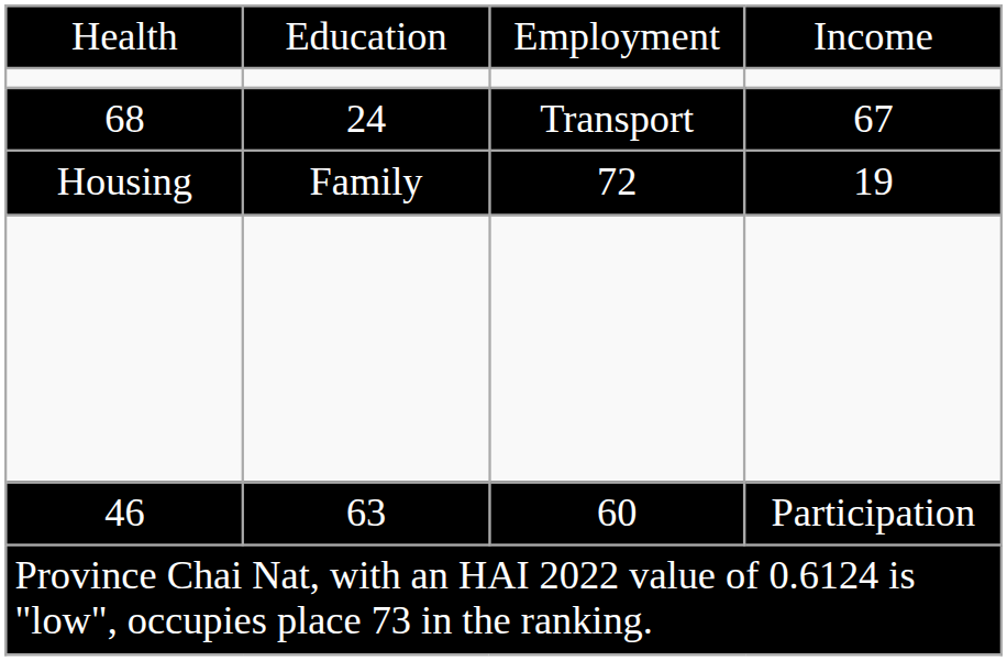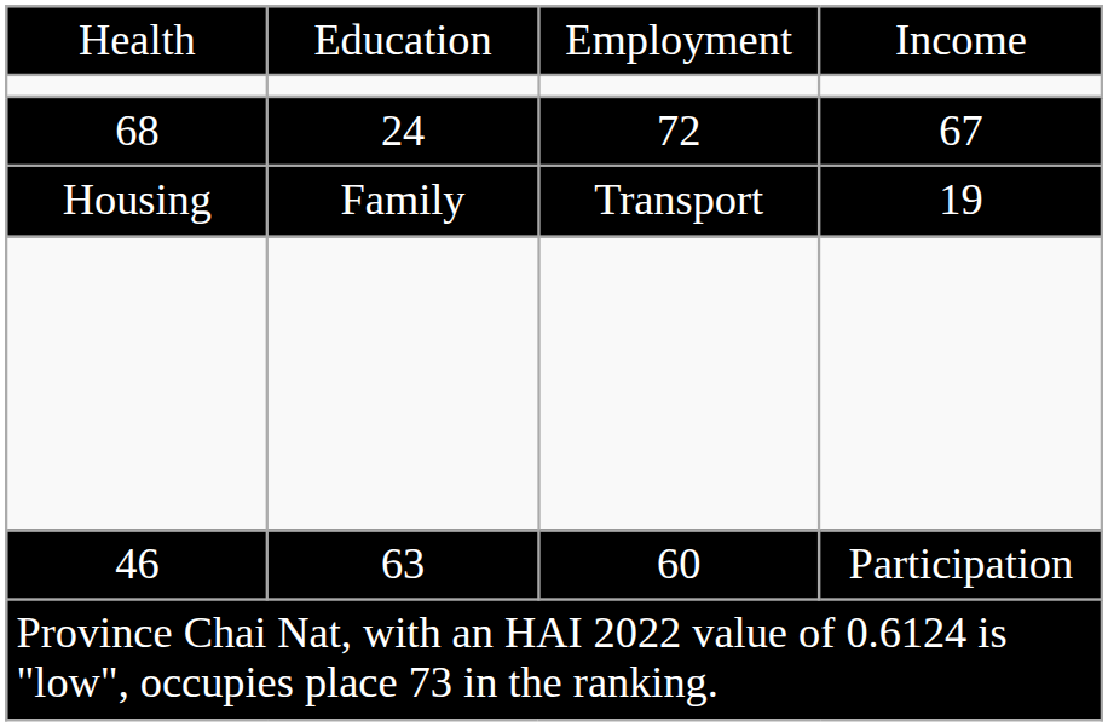68 | column 3: Transport -> 72
Housing | column 3: 72 -> Transport
